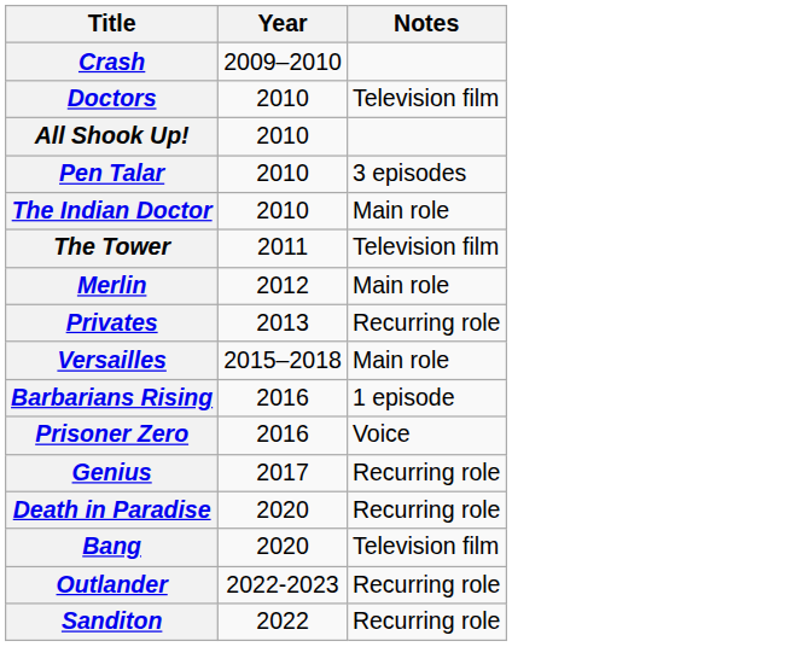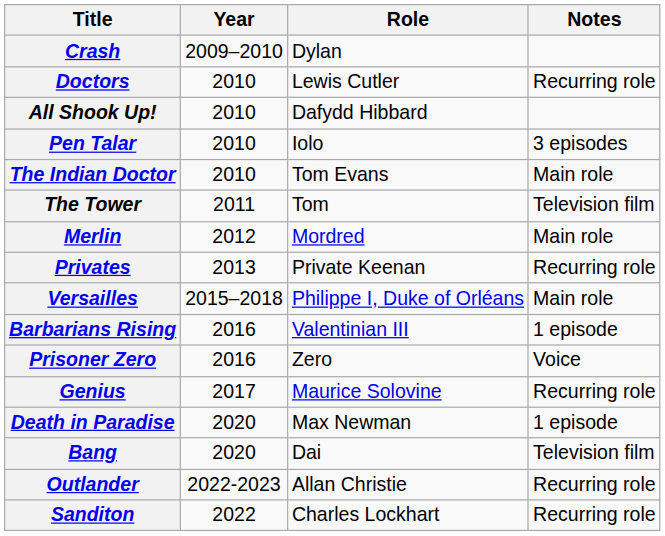+ column: Role | Dylan | Lewis Cutler | Dafydd Hibbard | Iolo | Tom Evans | Tom | Mordred | Private Keenan | Philippe I, Duke of Orléans | Valentinian III | Zero | Maurice Solovine | Max Newman | Dai | Allan Christie | Charles Lockhart
Doctors | Notes: Television film -> Recurring role
Death in Paradise | Notes: Recurring role -> 1 episode
